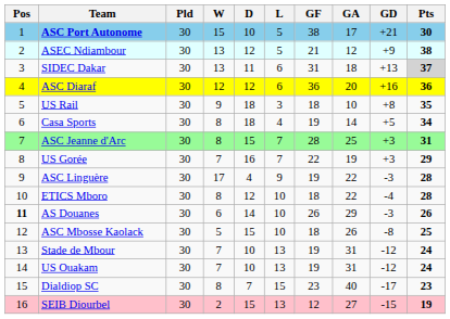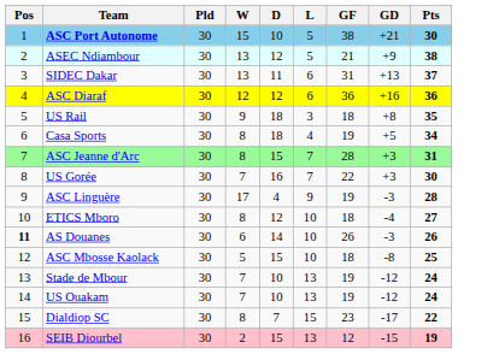- column: GA | 17 | 12 | 18 | 20 | 10 | 14 | 25 | 19 | 22 | 22 | 29 | 26 | 31 | 31 | 40 | 27
SIDEC Dakar | Pts: lightgrey background -> no background
US Gorée | Pts: 29 -> 30
ETICS Mboro | Pts: 28 -> 27
Dialdiop SC | Pts: 23 -> 22
